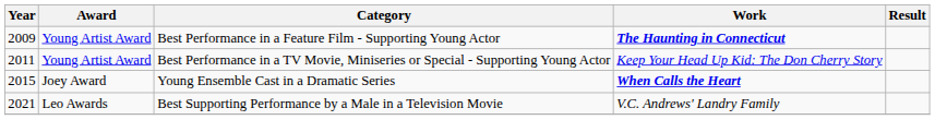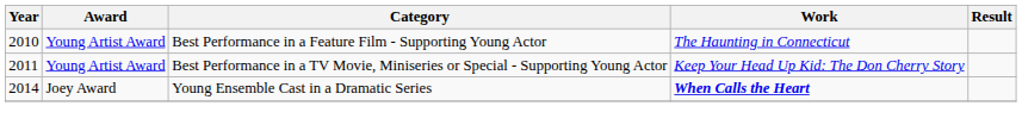Best Performance in a Feature Film - Supporting Young Actor | Year: 2009 -> 2010
Best Performance in a Feature Film - Supporting Young Actor | Work: bold -> normal
Young Ensemble Cast in a Dramatic Series | Year: 2015 -> 2014
- row: 2021 | Leo Awards | Best Supporting Performance by a Male in a Television Movie | V.C. Andrews' Landry Family
